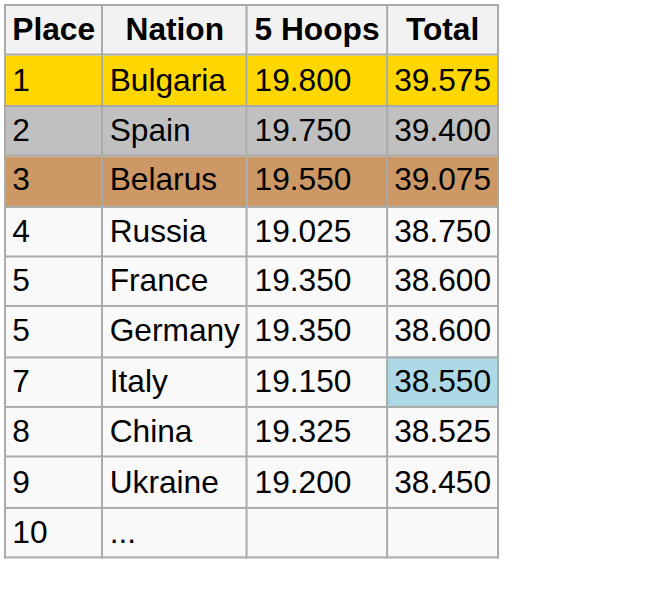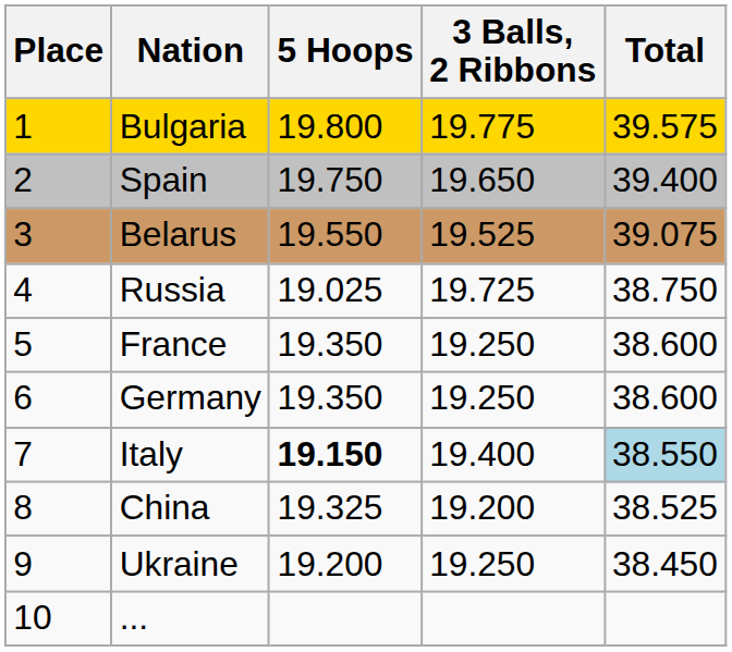+ column: 3 Balls, 2 Ribbons | 19.775 | 19.650 | 19.525 | 19.725 | 19.250 | 19.250 | 19.400 | 19.200 | 19.250
Germany | Place: 5 -> 6
Italy | 5 Hoops: normal -> bold
